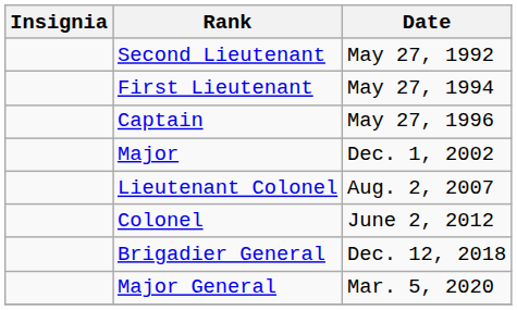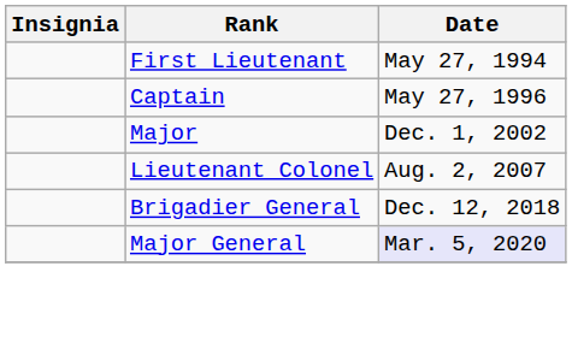- row: Second Lieutenant | May 27, 1992
- row: Colonel | June 2, 2012
Major General | Date: no background -> lavender background
